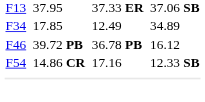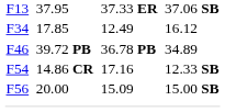F34 | column 7: 34.89 -> 16.12
F46 | column 7: 16.12 -> 34.89
+ row: F56 | 20.00 | 15.09 | 15.00 SB
